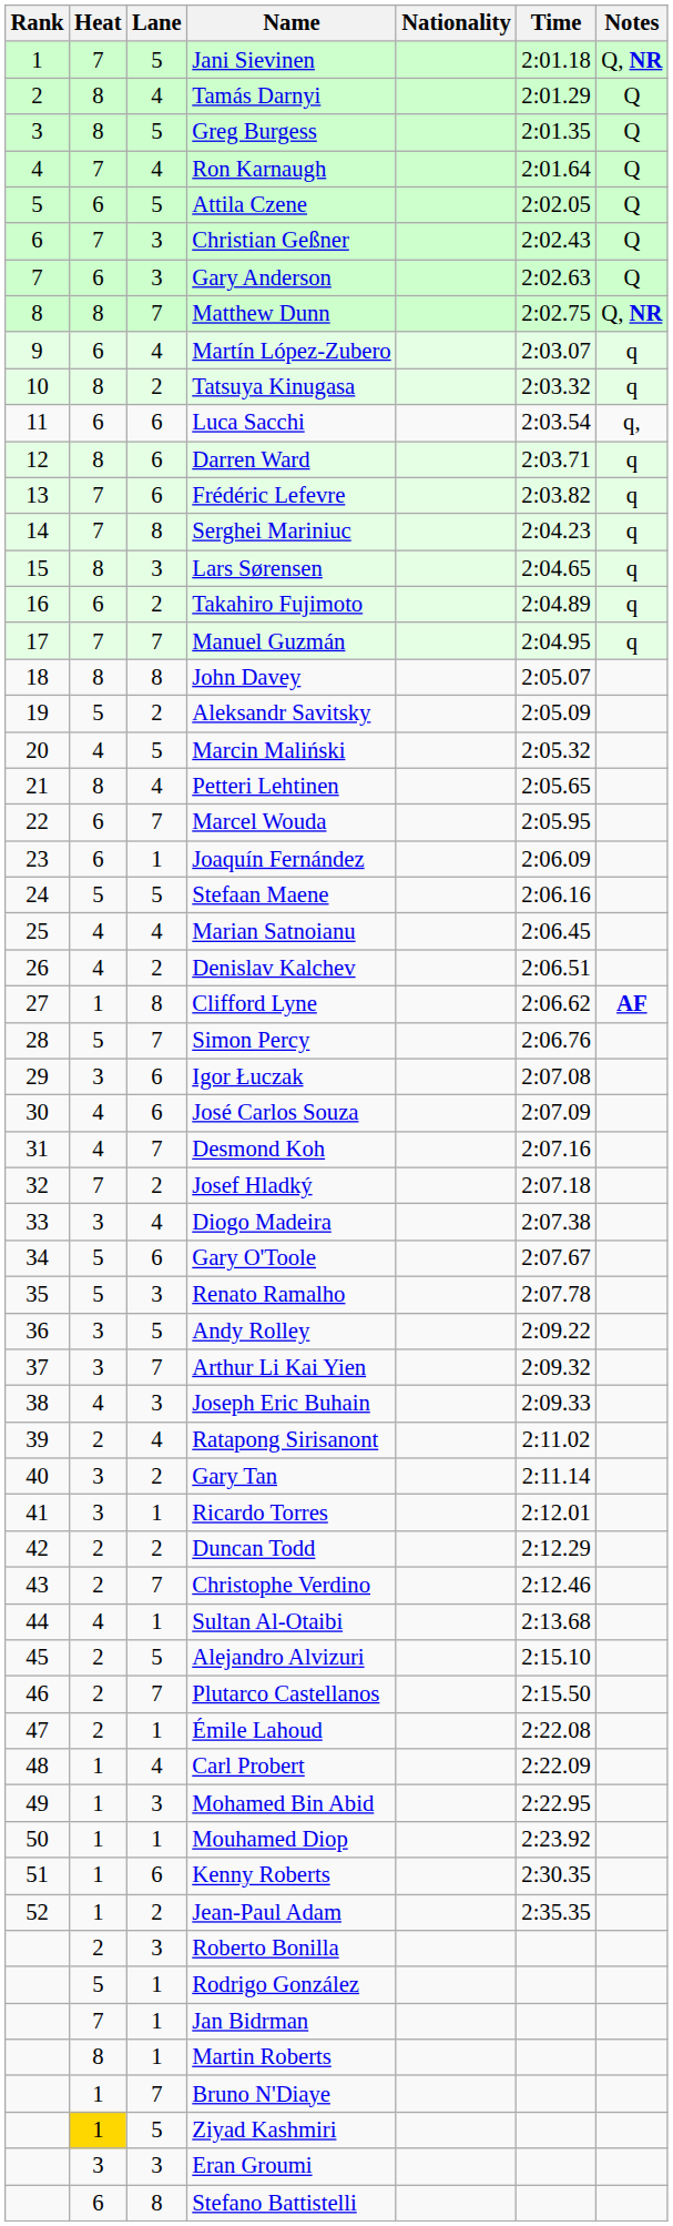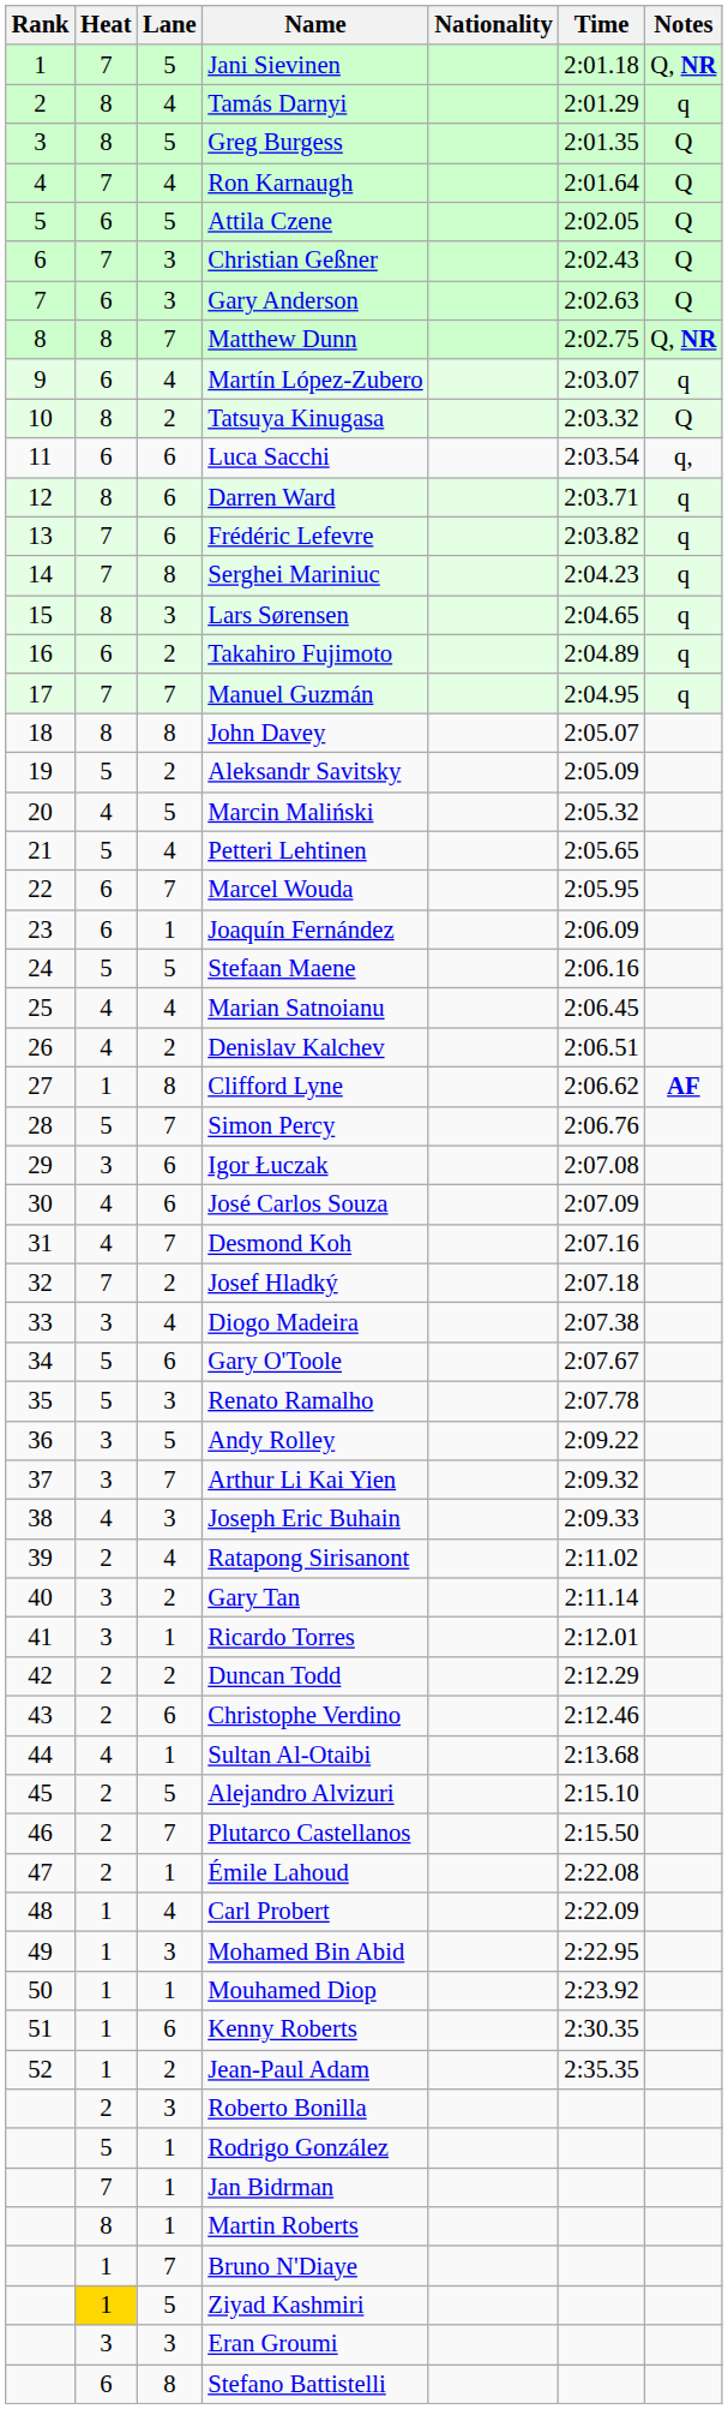Tamás Darnyi | Notes: Q -> q
Tatsuya Kinugasa | Notes: q -> Q
Petteri Lehtinen | Heat: 8 -> 5
Christophe Verdino | Lane: 7 -> 6
